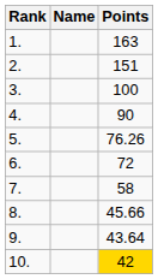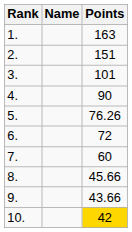3. | Points: 100 -> 101
7. | Points: 58 -> 60
9. | Points: 43.64 -> 43.66
